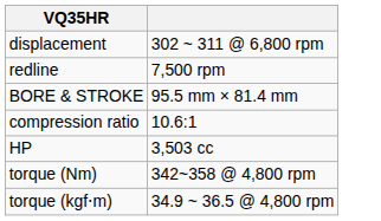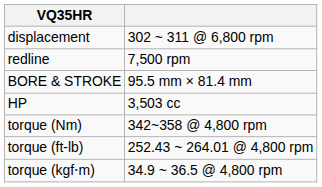- row: compression ratio | 10.6:1
+ row: torque (ft-lb) | 252.43 ~ 264.01 @ 4,800 rpm
